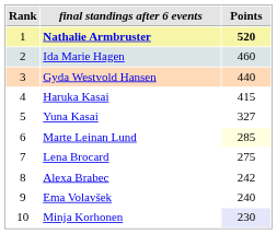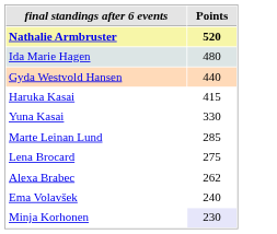- column: Rank | 1 | 2 | 3 | 4 | 5 | 6 | 7 | 8 | 9 | 10
Ida Marie Hagen | Points: 460 -> 480
Yuna Kasai | Points: 327 -> 330
Marte Leinan Lund | Points: lightyellow background -> no background
Alexa Brabec | Points: 242 -> 262
